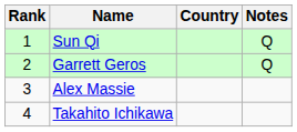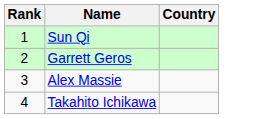- column: Notes | Q | Q
